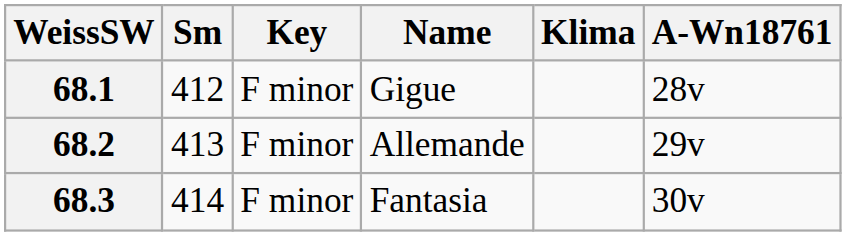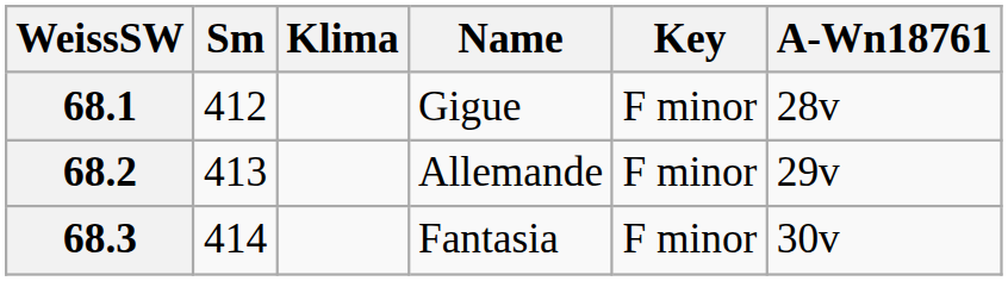columns swapped: Klima <-> Key
